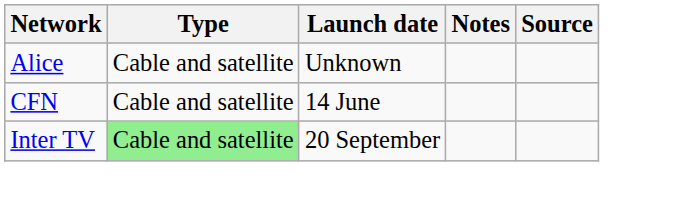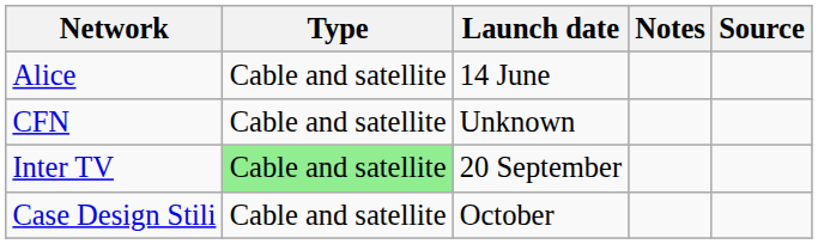Alice | Launch date: Unknown -> 14 June
CFN | Launch date: 14 June -> Unknown
+ row: Case Design Stili | Cable and satellite | October
